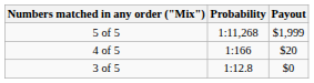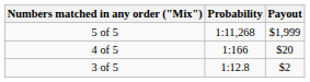3 of 5 | Payout: $0 -> $2
